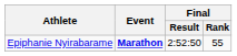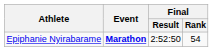Epiphanie Nyirabarame | Final / Rank: 55 -> 54
